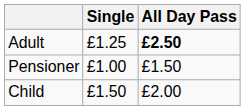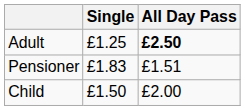Pensioner | Single: £1.00 -> £1.83
Pensioner | All Day Pass: £1.50 -> £1.51
